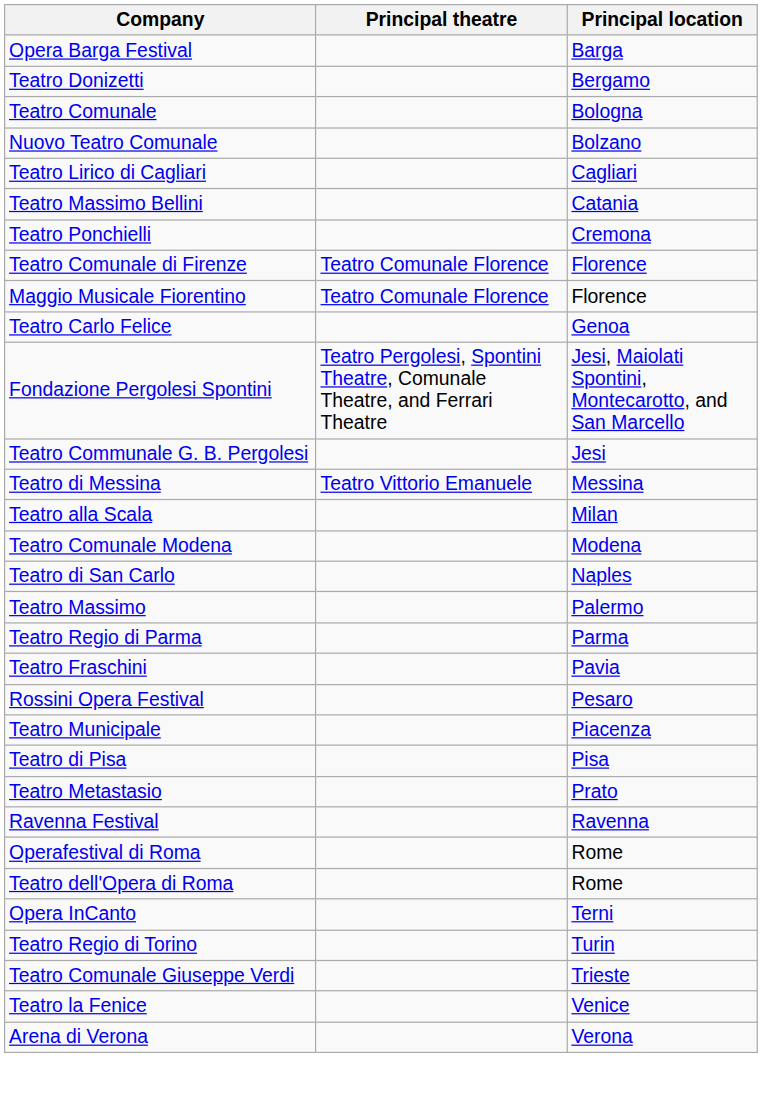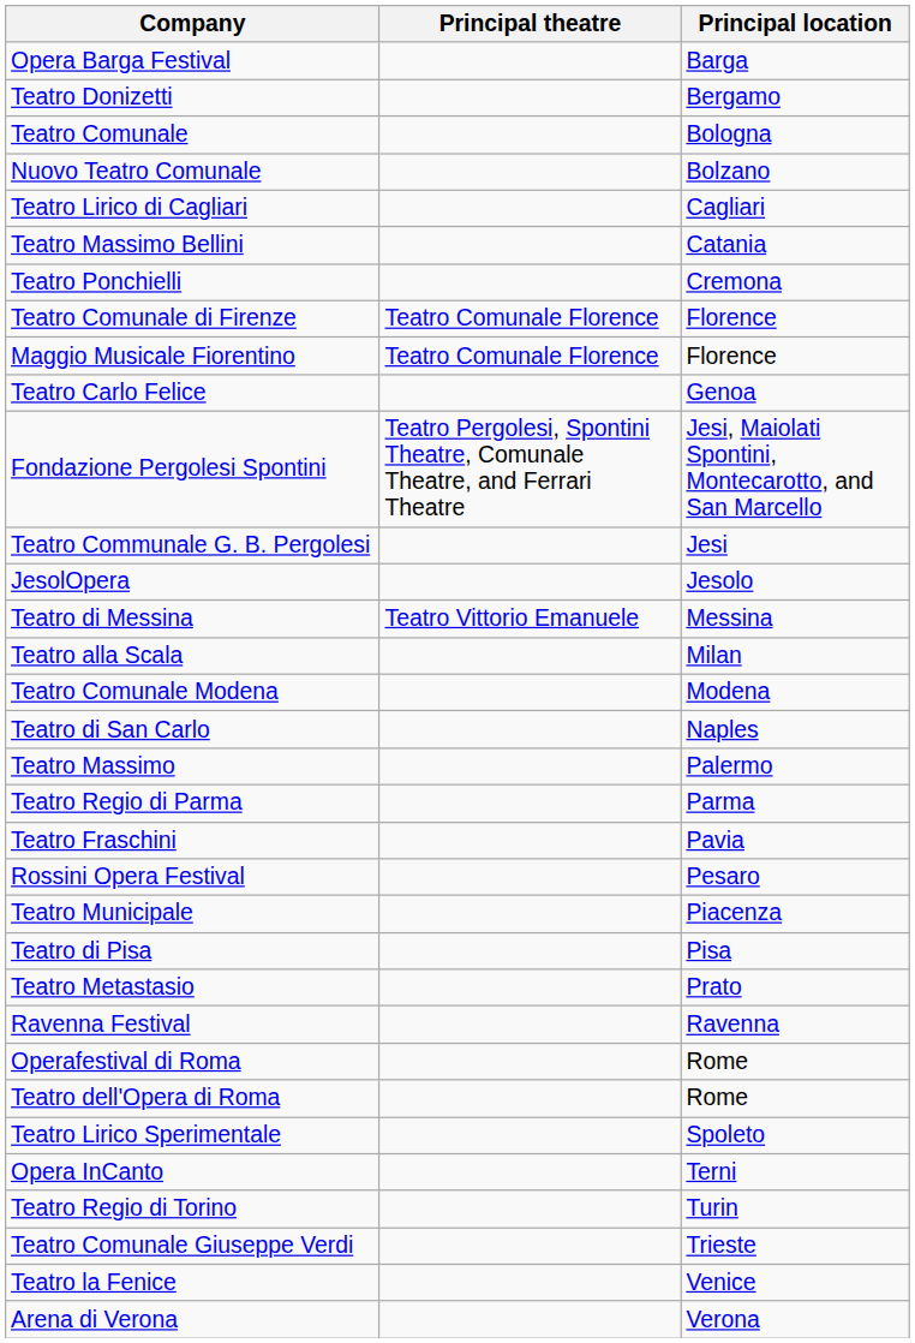+ row: JesolOpera | Jesolo
+ row: Teatro Lirico Sperimentale | Spoleto
